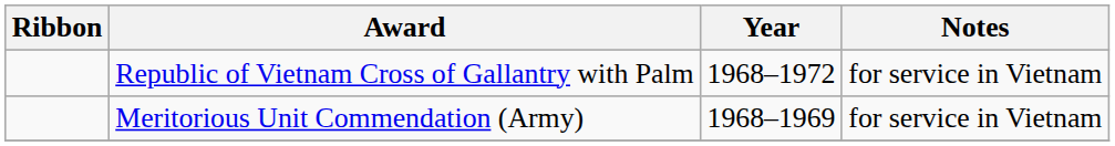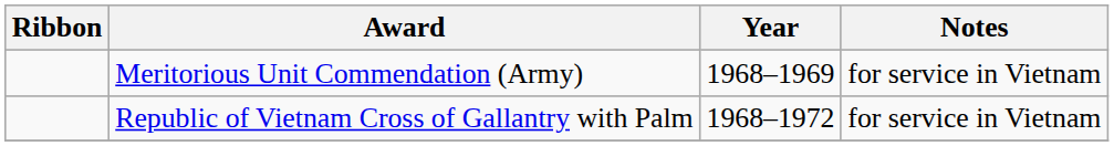rows swapped: Meritorious Unit Commendation (Army) <-> Republic of Vietnam Cross of Gallantry with Palm
